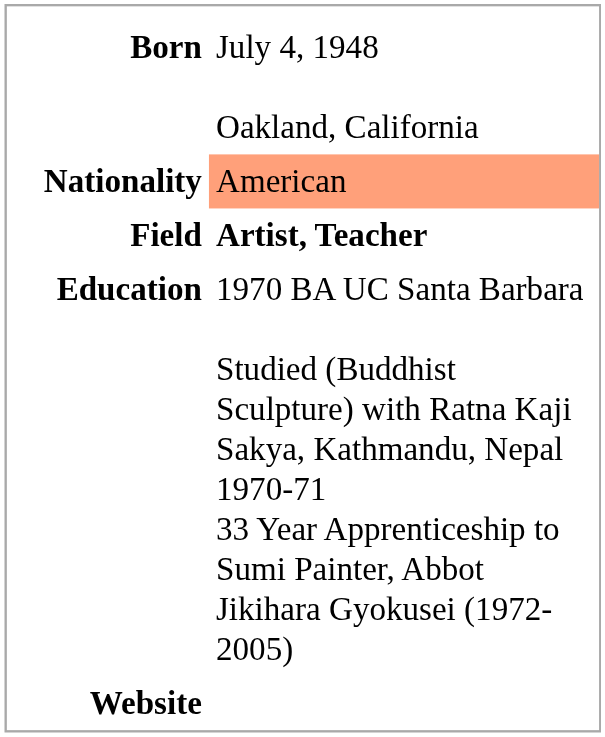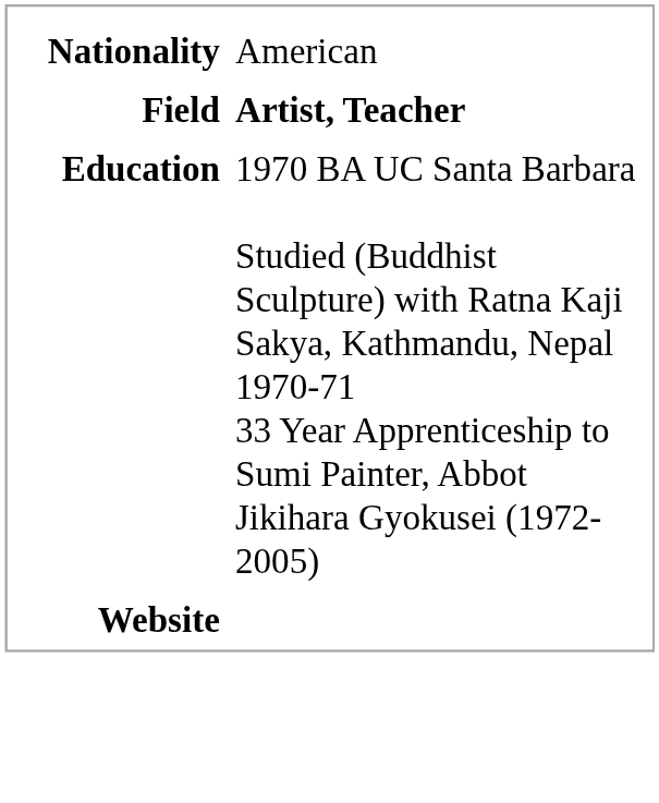- row: Born | July 4, 1948 Oakland, California
Nationality | column 2: lightsalmon background -> no background
